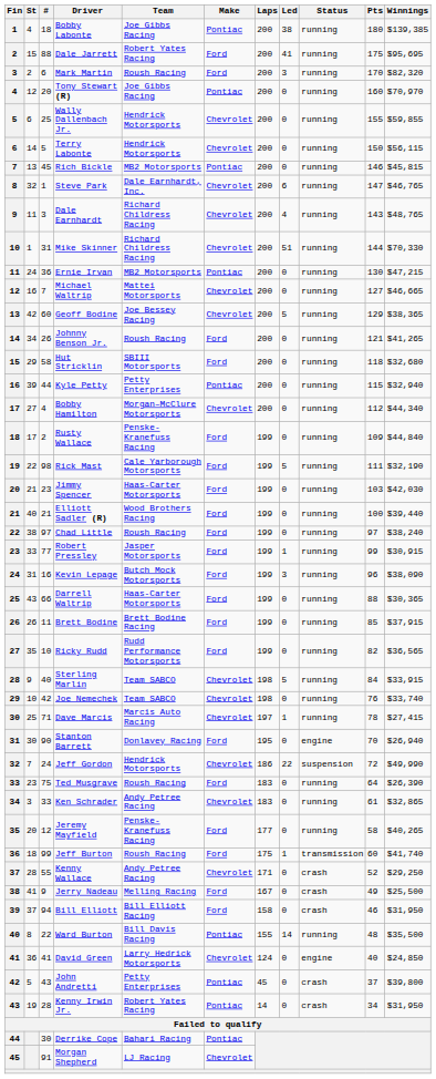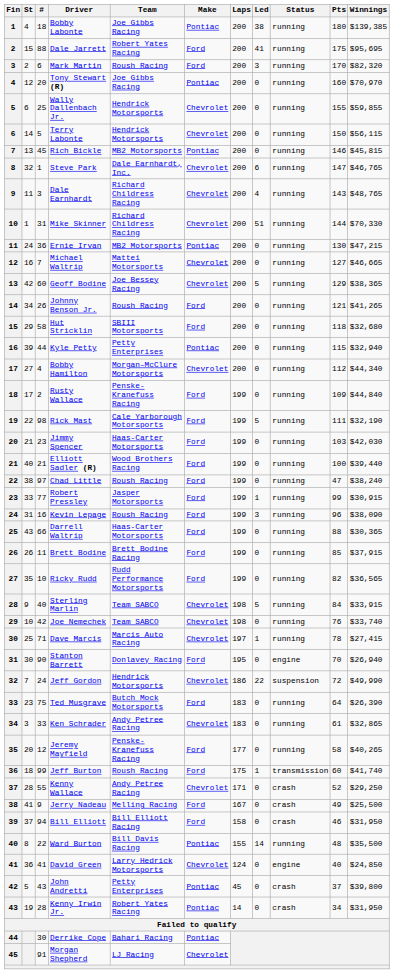Chad Little | Pts: 97 -> 47
Kevin Lepage | Team: Butch Mock Motorsports -> Roush Racing
Ted Musgrave | Team: Roush Racing -> Butch Mock Motorsports
